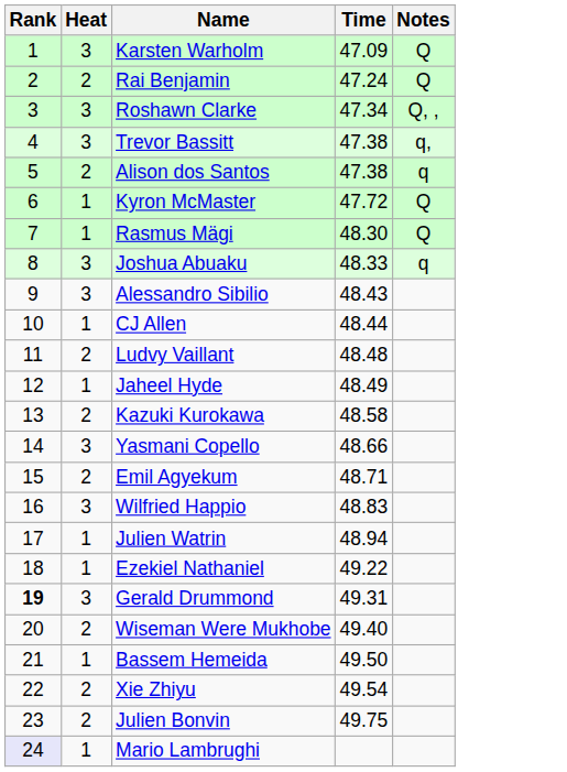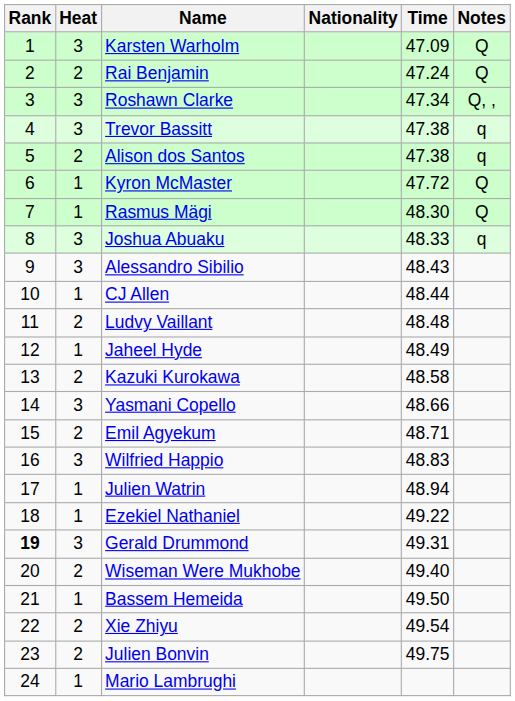+ column: Nationality
Trevor Bassitt | Notes: q, -> q
Mario Lambrughi | Rank: lavender background -> no background
